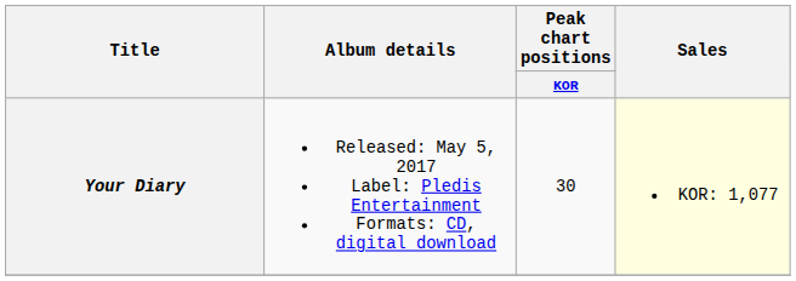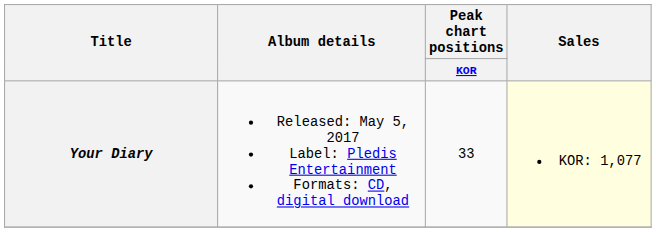Your Diary | Peak chart positions / KOR: 30 -> 33
